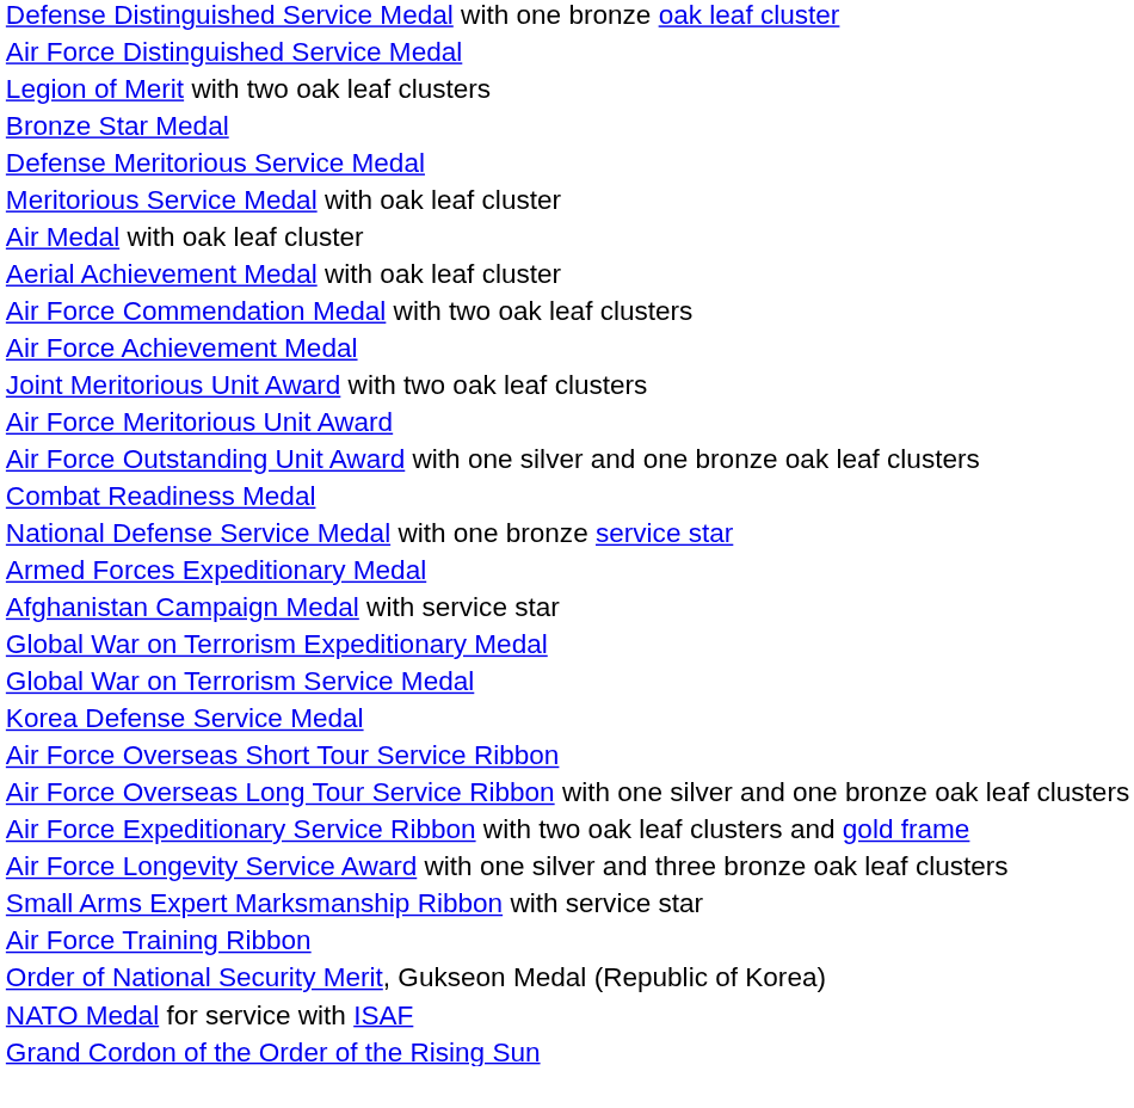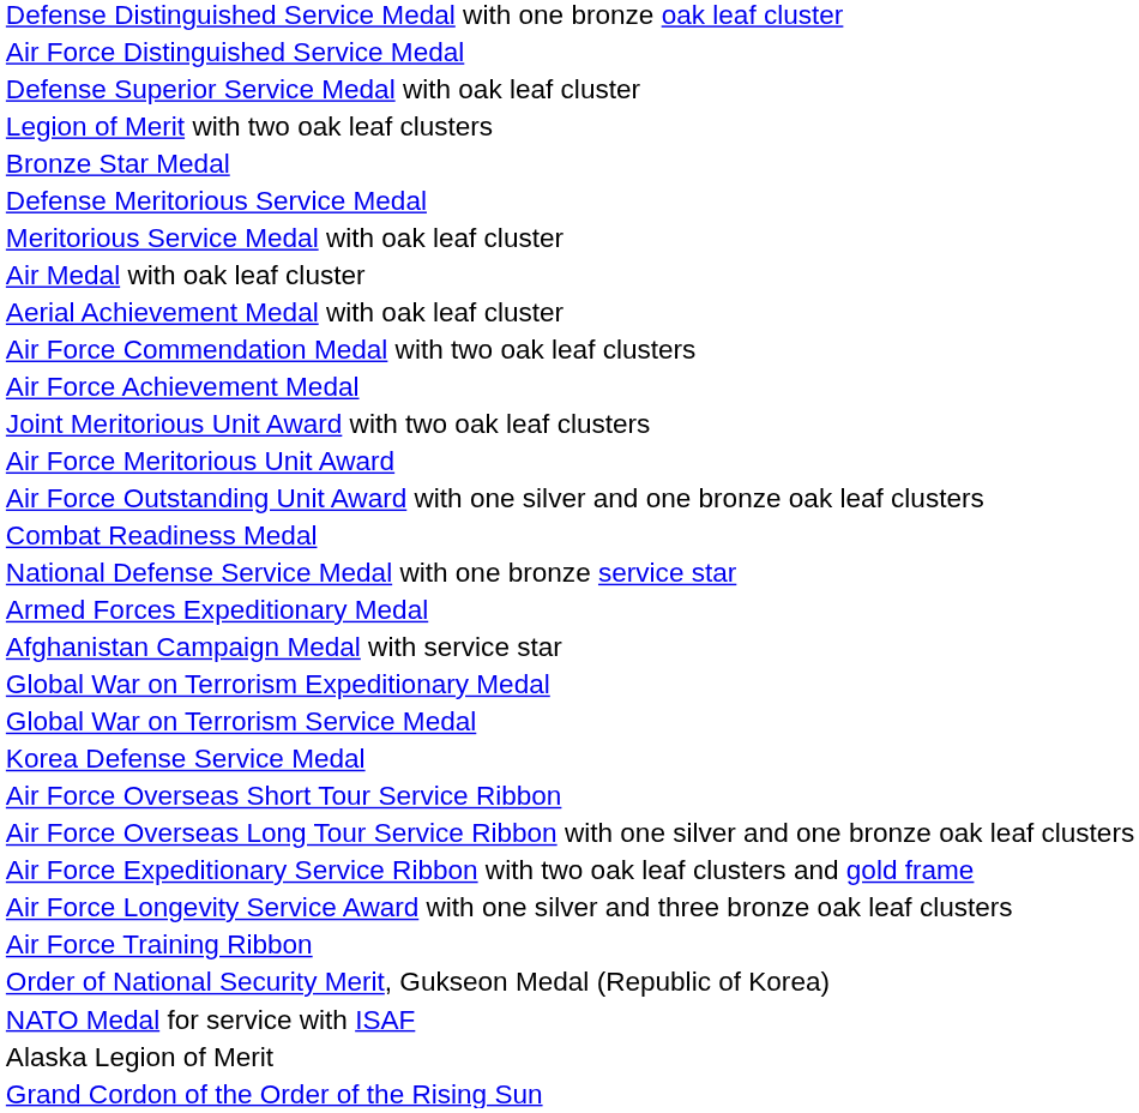+ row: Defense Superior Service Medal with oak leaf cluster
- row: Small Arms Expert Marksmanship Ribbon with service star
+ row: Alaska Legion of Merit
